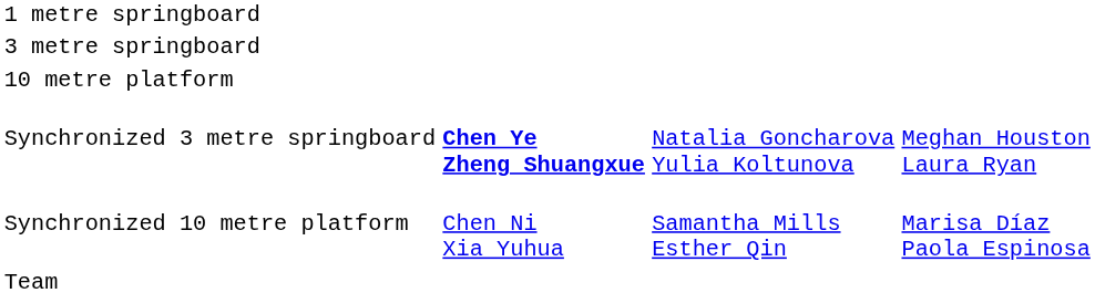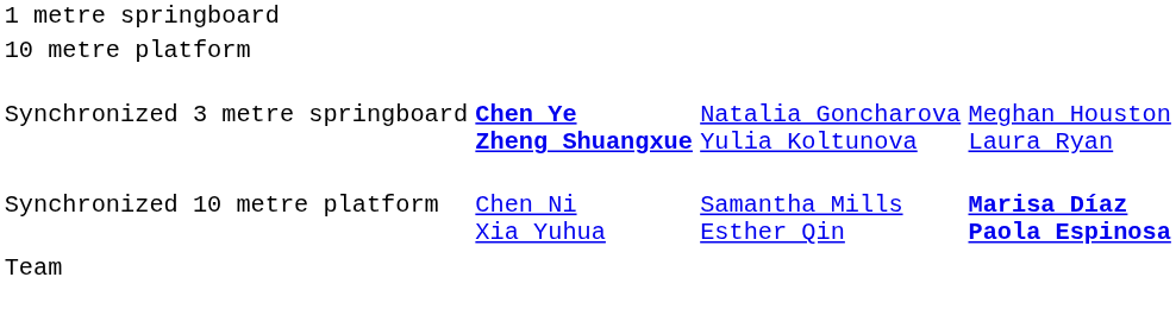- row: 3 metre springboard
Synchronized 10 metre platform | column 4: normal -> bold
